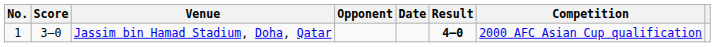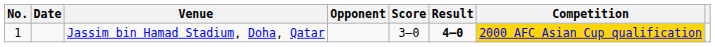columns swapped: Date <-> Score
Jassim bin Hamad Stadium, Doha, Qatar | Competition: no background -> gold background
